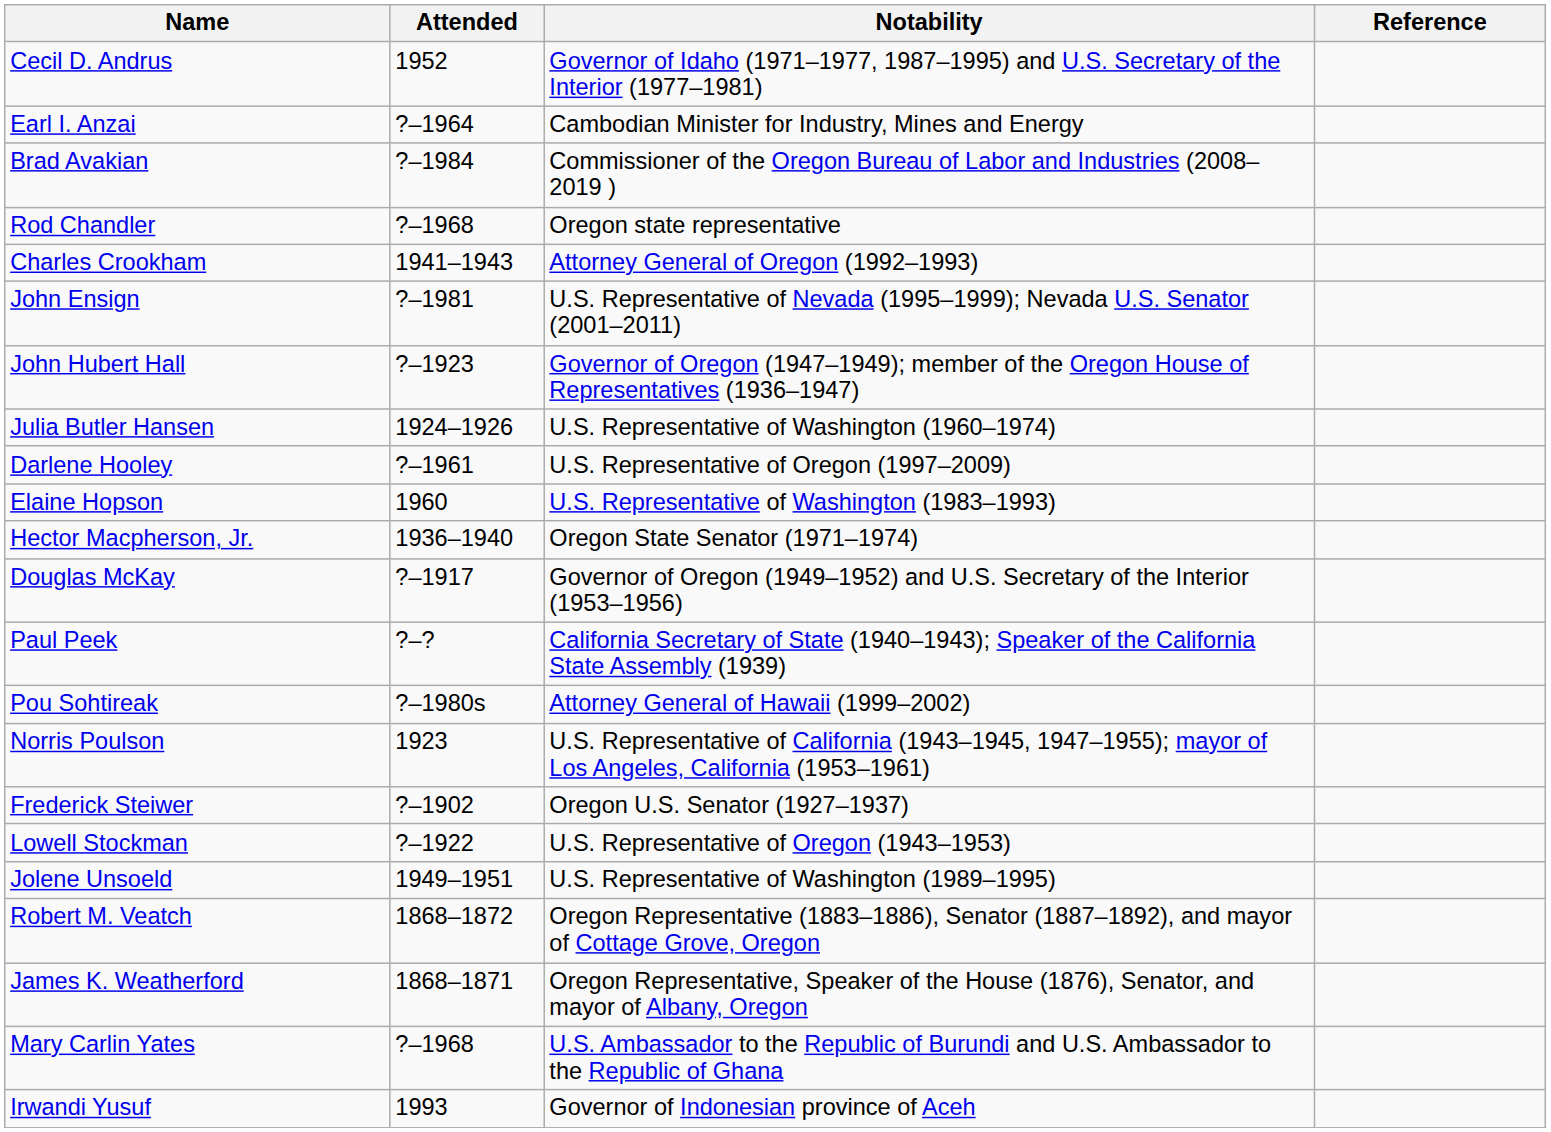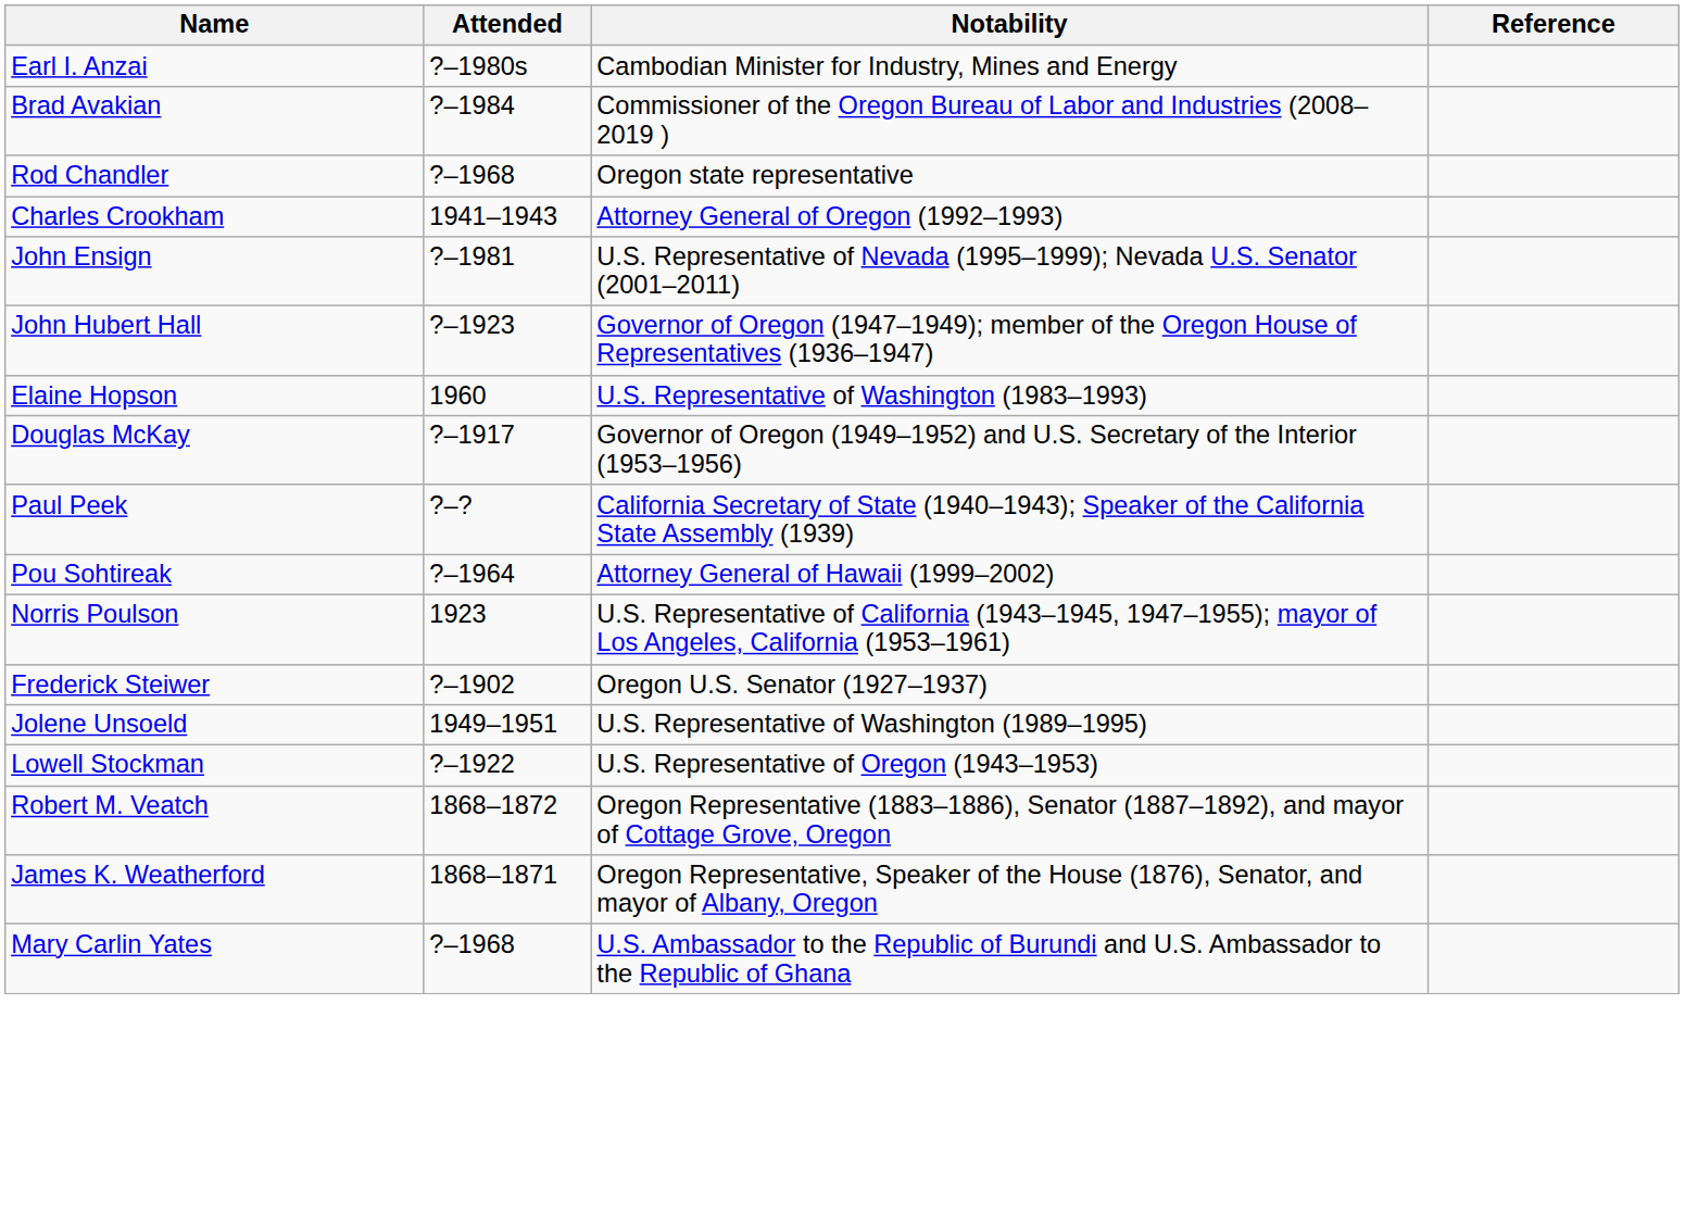- row: Cecil D. Andrus | 1952 | Governor of Idaho (1971–1977, 1987–1995) and U.S. Secretary of the Interior (1977–1981)
Earl I. Anzai | Attended: ?–1964 -> ?–1980s
- row: Julia Butler Hansen | 1924–1926 | U.S. Representative of Washington (1960–1974)
- row: Darlene Hooley | ?–1961 | U.S. Representative of Oregon (1997–2009)
- row: Hector Macpherson, Jr. | 1936–1940 | Oregon State Senator (1971–1974)
Pou Sohtireak | Attended: ?–1980s -> ?–1964
rows swapped: Lowell Stockman <-> Jolene Unsoeld
- row: Irwandi Yusuf | 1993 | Governor of Indonesian province of Aceh
